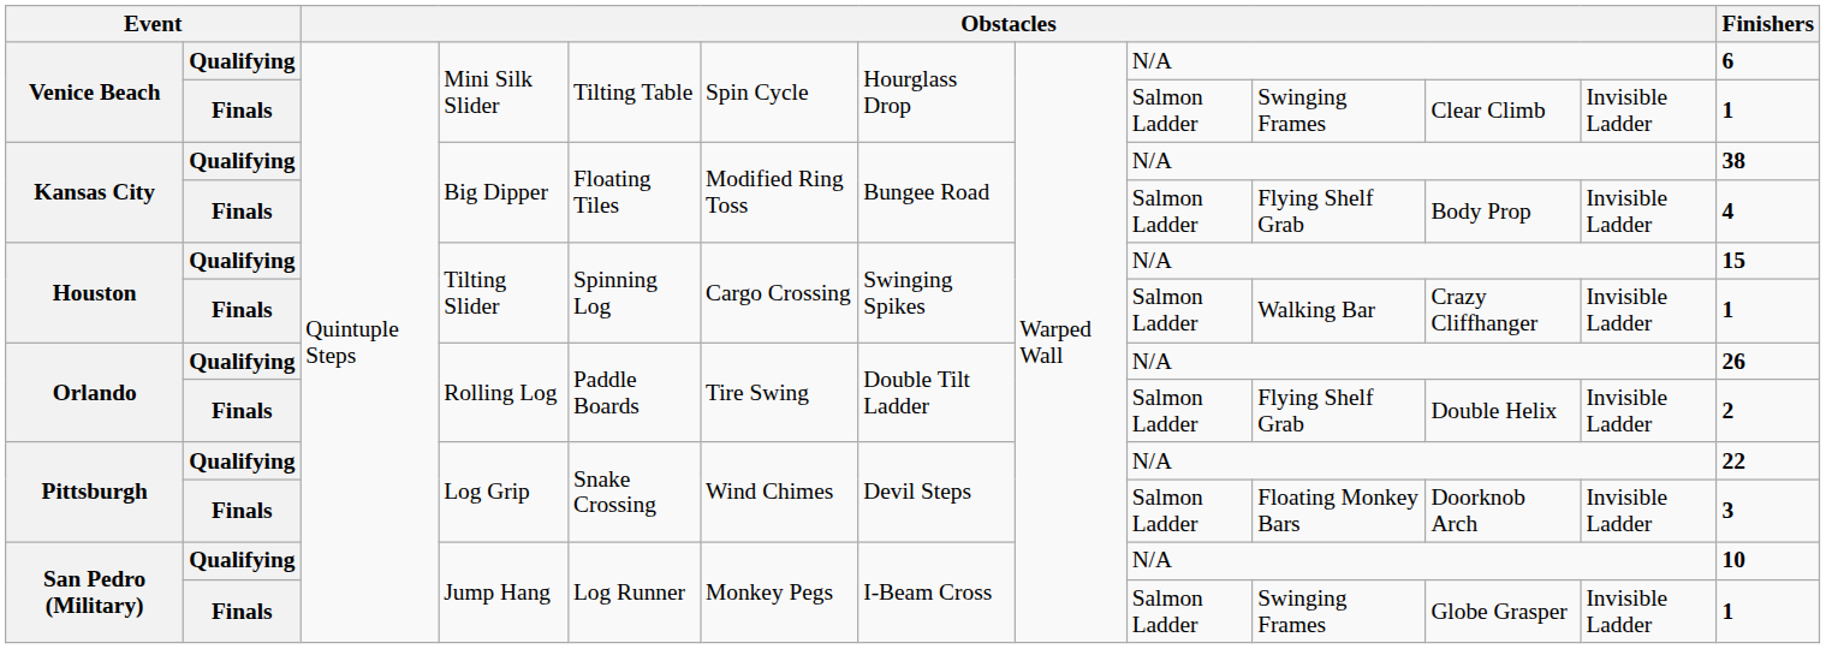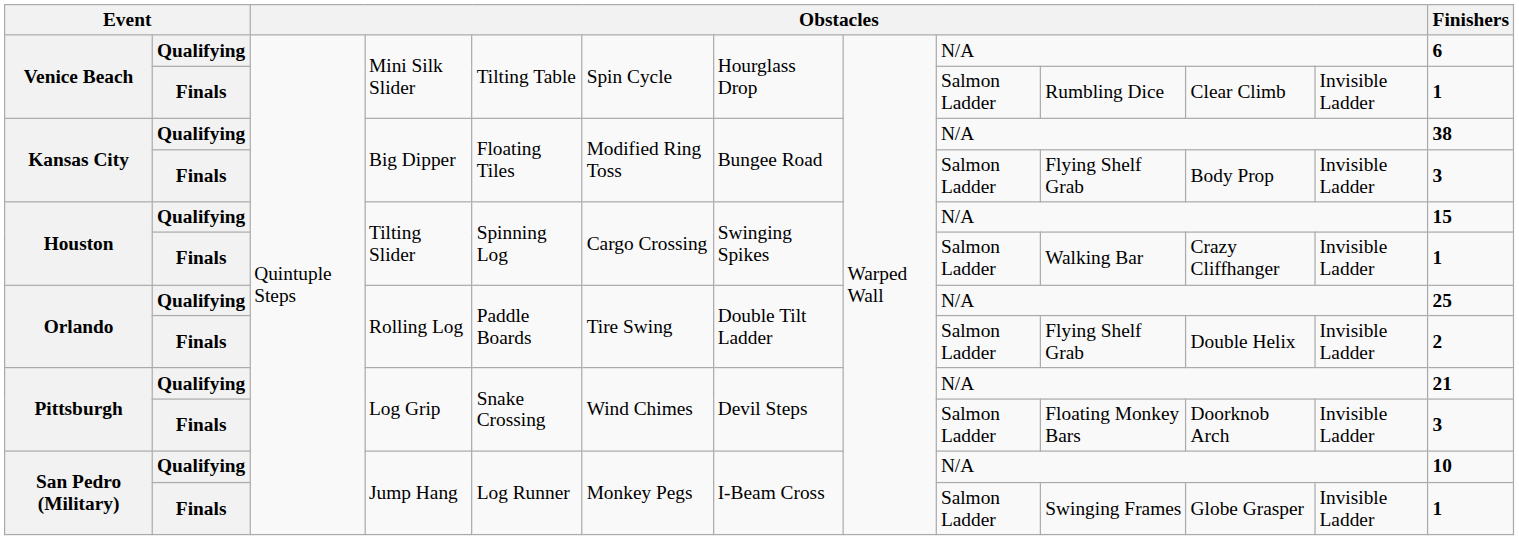Venice Beach / Finals | column 10: Swinging Frames -> Rumbling Dice
Kansas City / Finals | Finishers: 4 -> 3
Orlando / Qualifying | Finishers: 26 -> 25
Pittsburgh / Qualifying | Finishers: 22 -> 21
